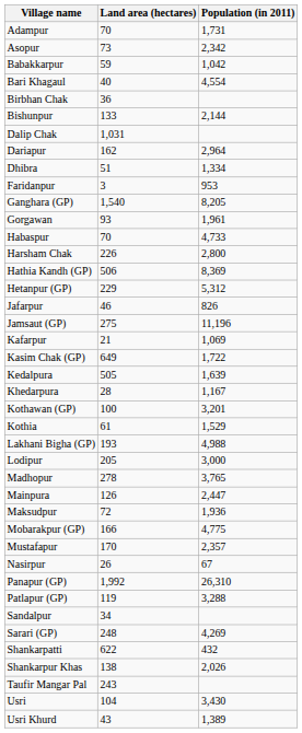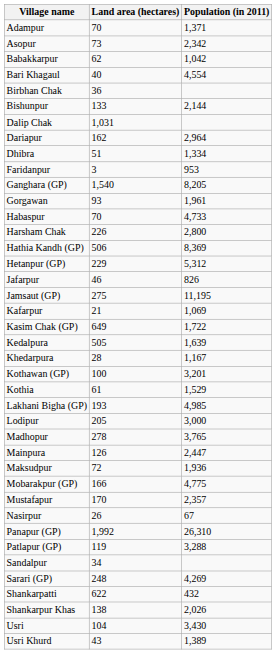Adampur | Population (in 2011): 1,731 -> 1,371
Babakkarpur | Land area (hectares): 59 -> 62
Jamsaut (GP) | Population (in 2011): 11,196 -> 11,195
Lakhani Bigha (GP) | Population (in 2011): 4,988 -> 4,985
- row: Taufir Mangar Pal | 243
